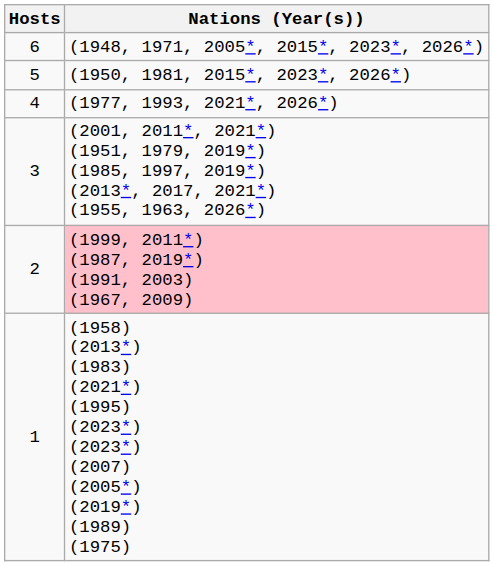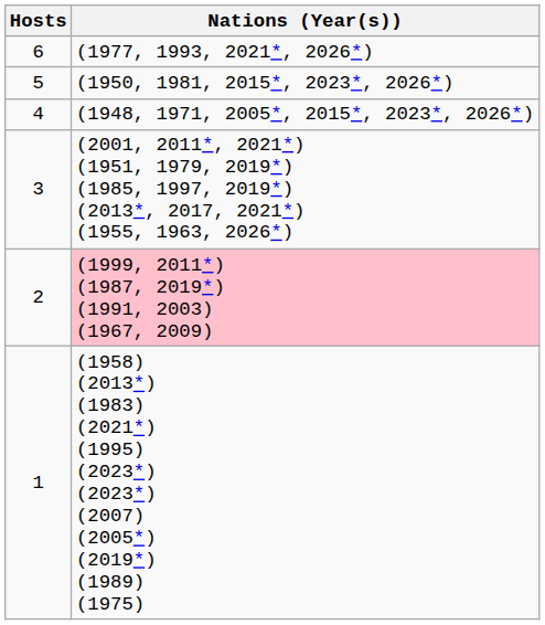6 | Nations (Year(s)): (1948, 1971, 2005*, 2015*, 2023*, 2026*) -> (1977, 1993, 2021*, 2026*)
4 | Nations (Year(s)): (1977, 1993, 2021*, 2026*) -> (1948, 1971, 2005*, 2015*, 2023*, 2026*)
